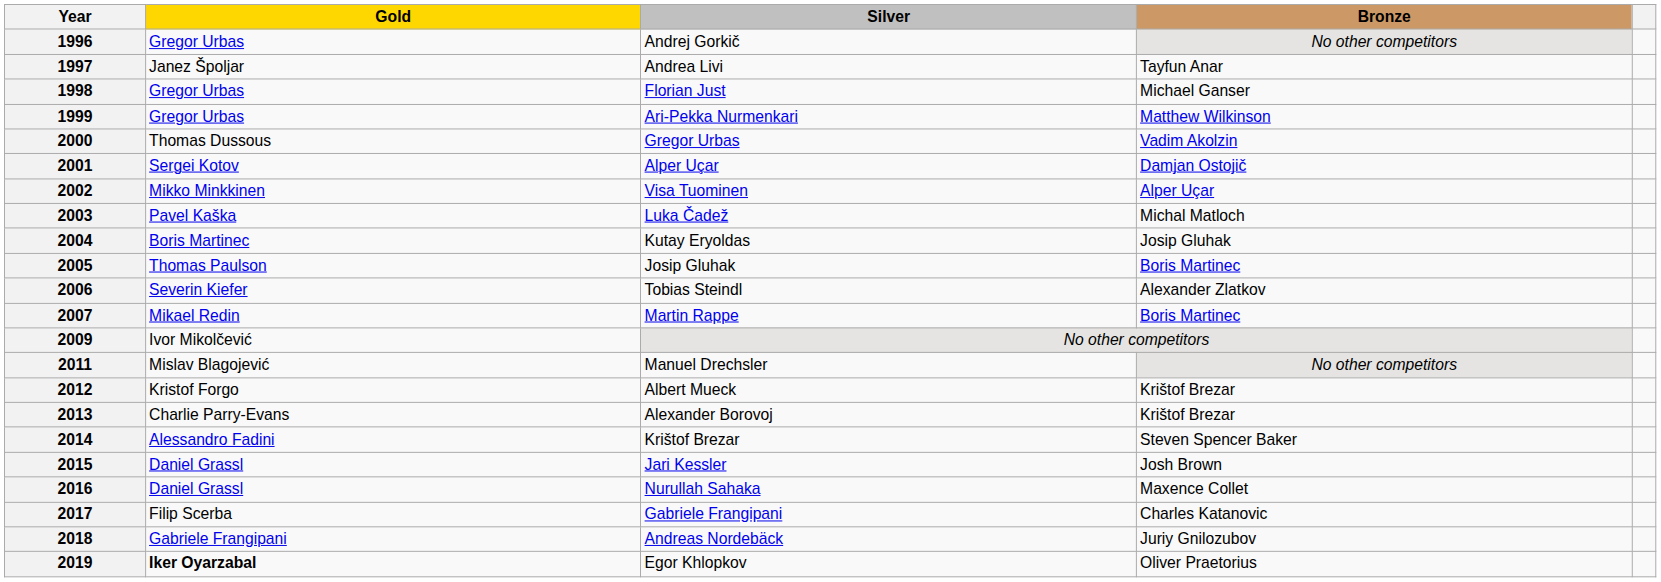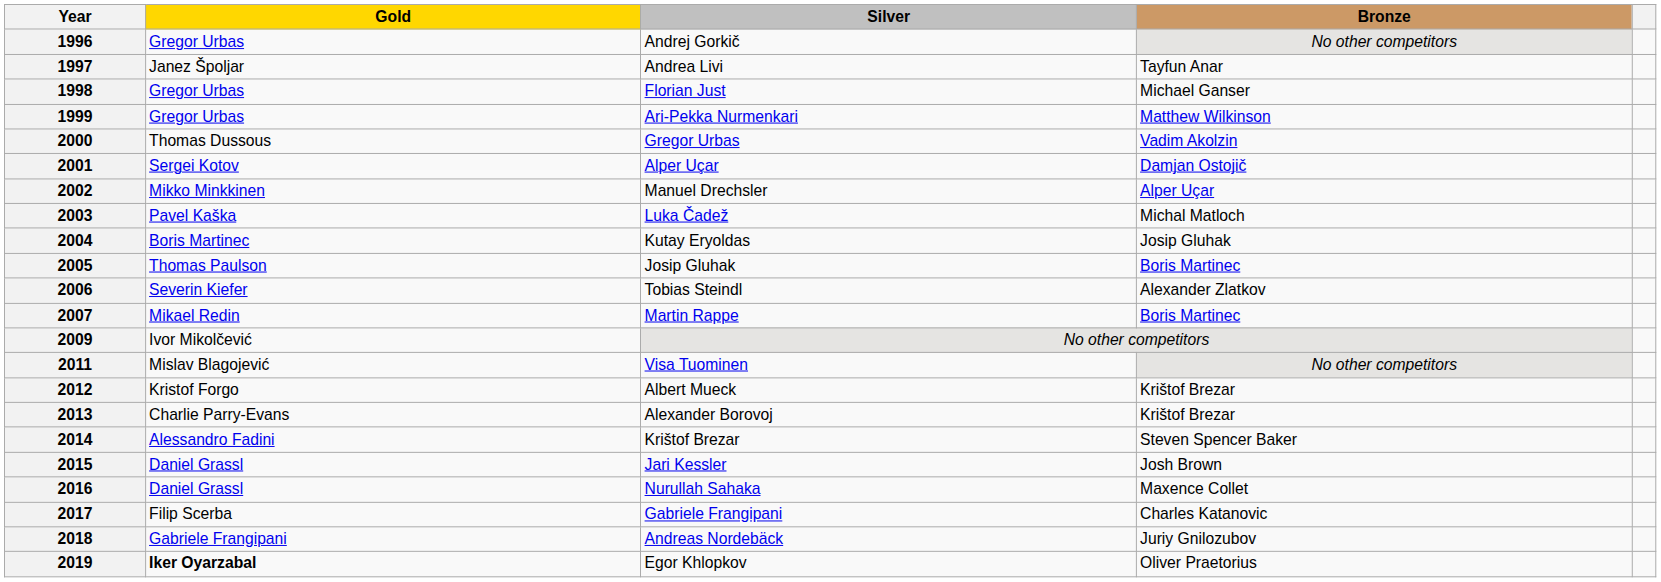2002 | Silver: Visa Tuominen -> Manuel Drechsler
2011 | Silver: Manuel Drechsler -> Visa Tuominen
